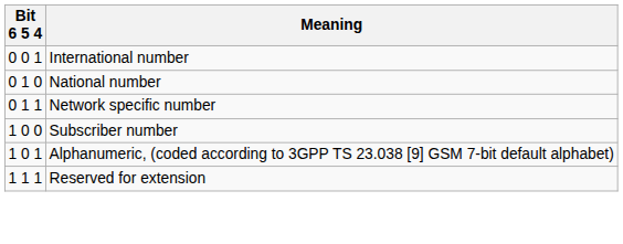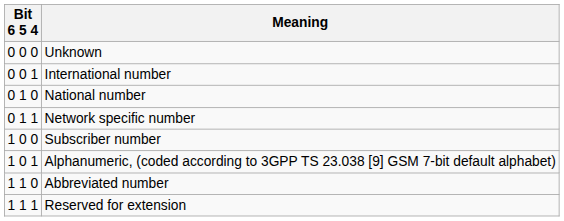+ row: 0 0 0 | Unknown
+ row: 1 1 0 | Abbreviated number
